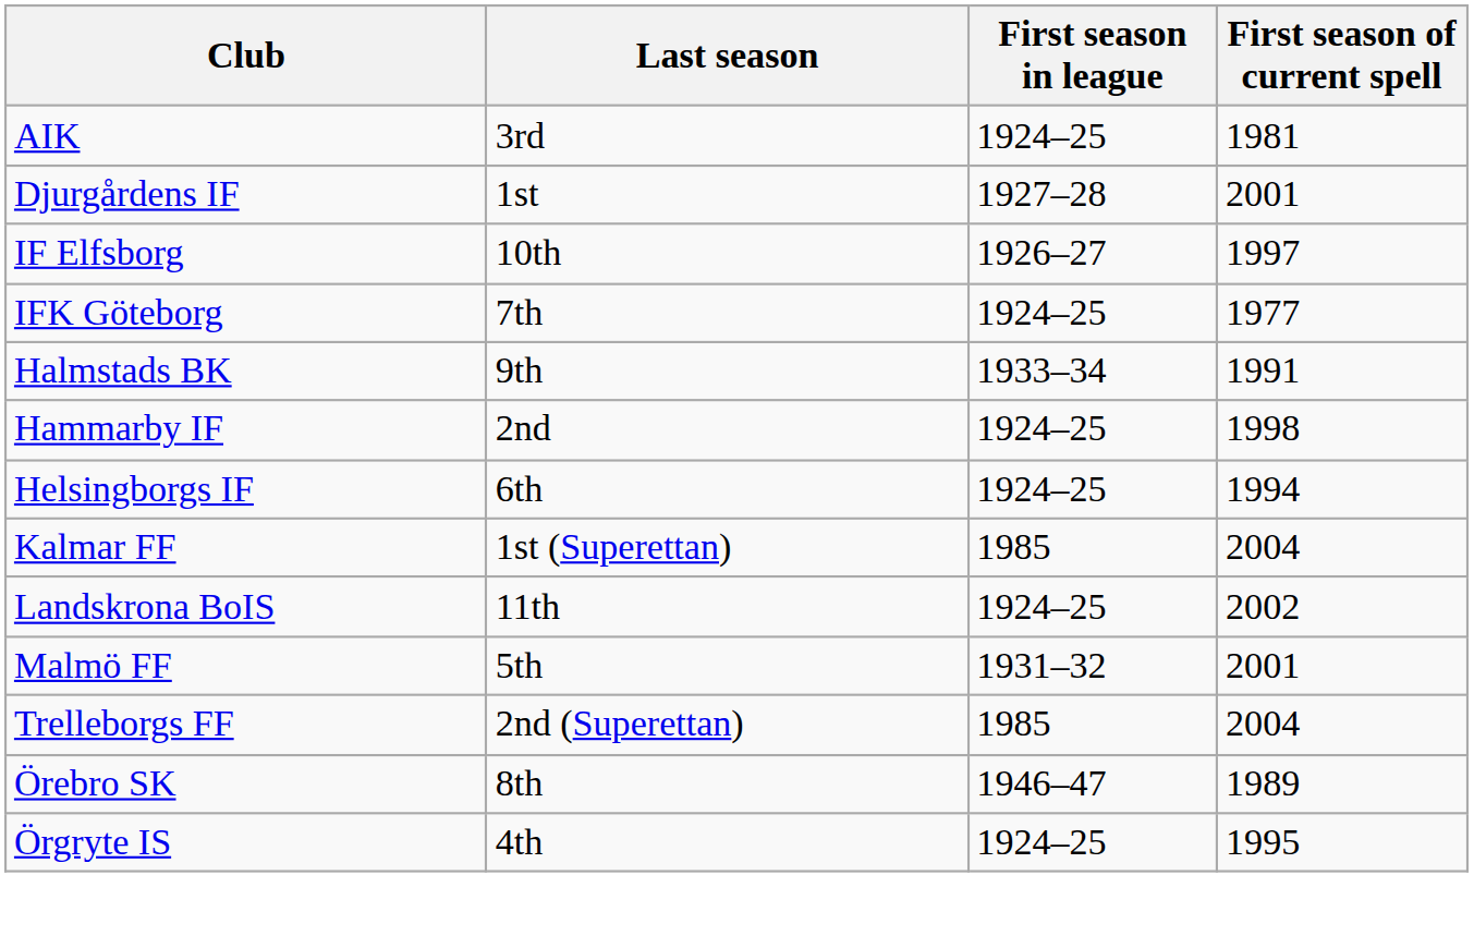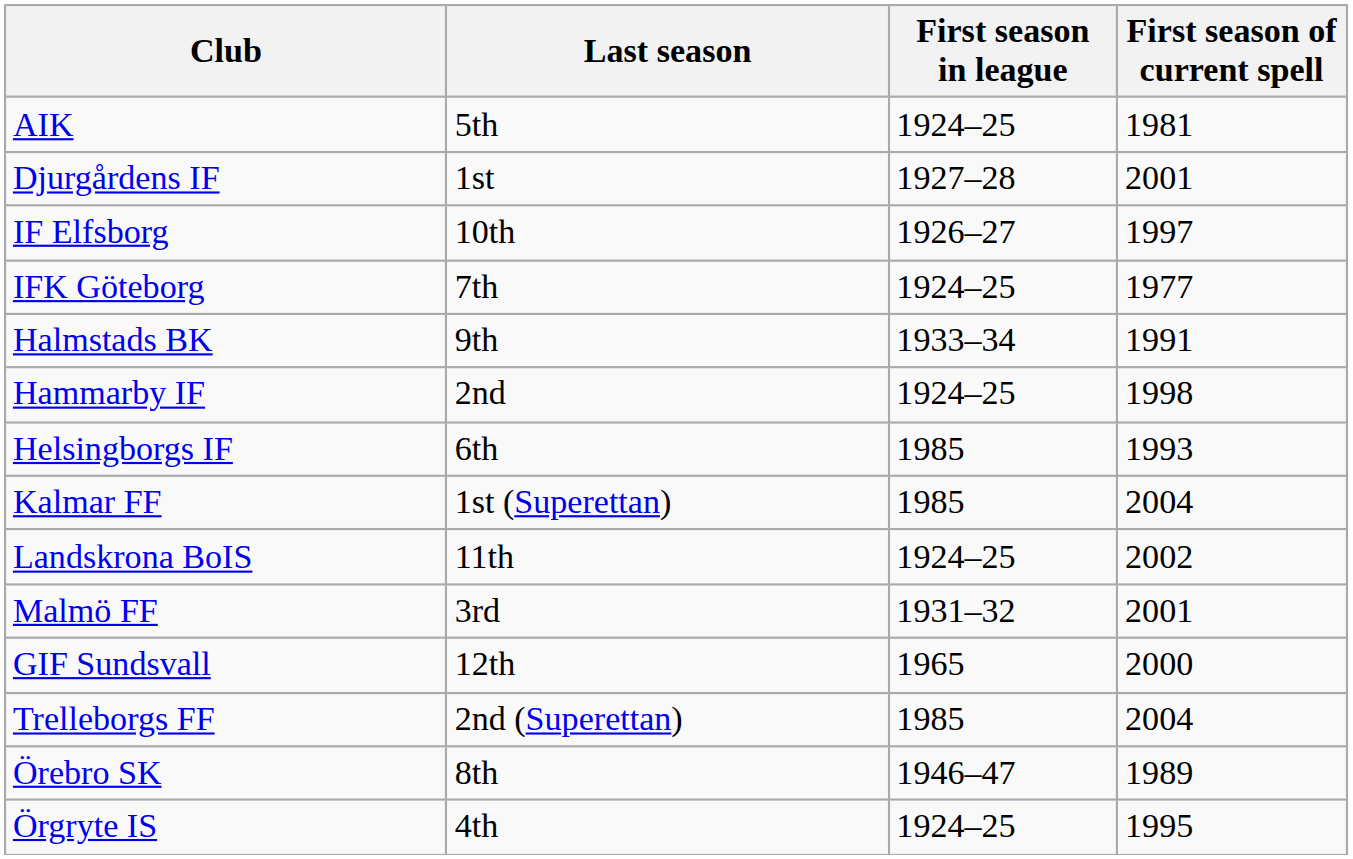AIK | Last season: 3rd -> 5th
Helsingborgs IF | First season in league: 1924–25 -> 1985
Helsingborgs IF | First season of current spell: 1994 -> 1993
Malmö FF | Last season: 5th -> 3rd
+ row: GIF Sundsvall | 12th | 1965 | 2000
